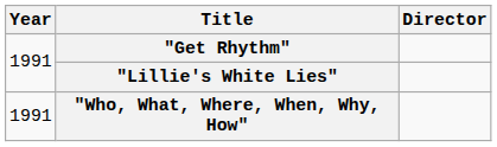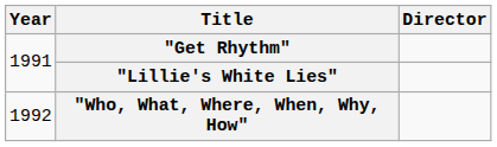"Who, What, Where, When, Why, How" | Year: 1991 -> 1992
